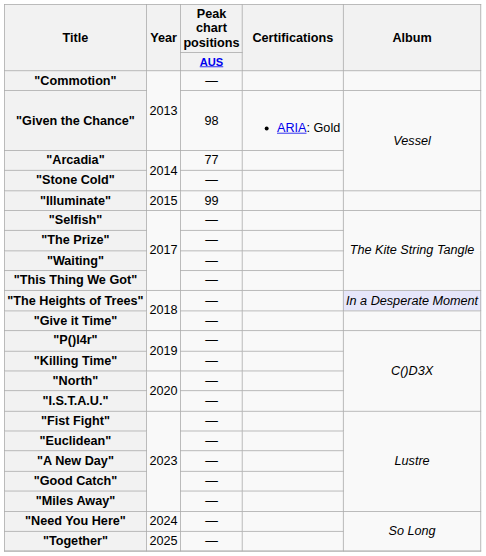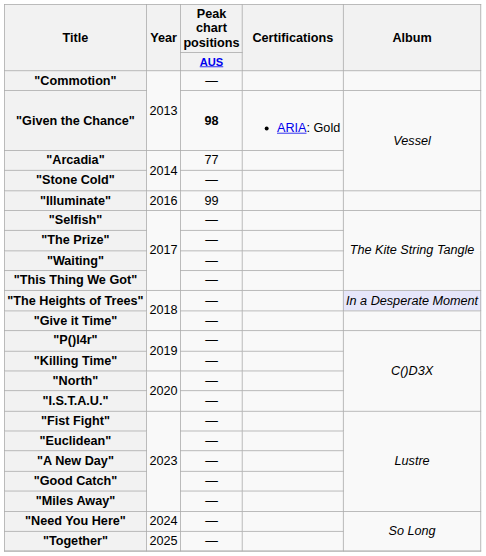"Given the Chance" | Peak chart positions / AUS: normal -> bold
"Illuminate" | Year: 2015 -> 2016
